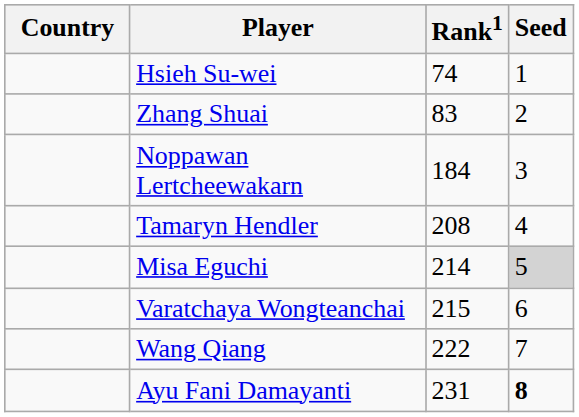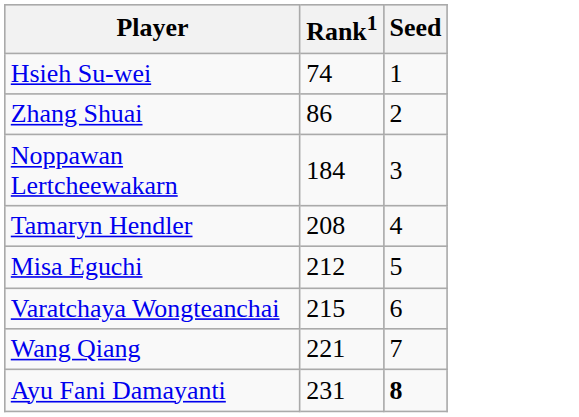- column: Country
Zhang Shuai | Rank1: 83 -> 86
Misa Eguchi | Rank1: 214 -> 212
Misa Eguchi | Seed: lightgrey background -> no background
Wang Qiang | Rank1: 222 -> 221
